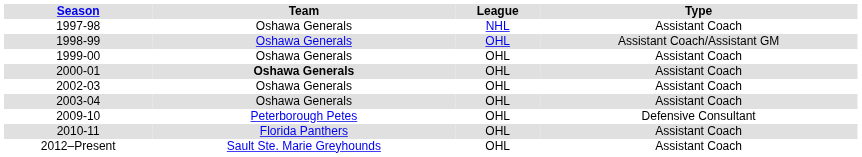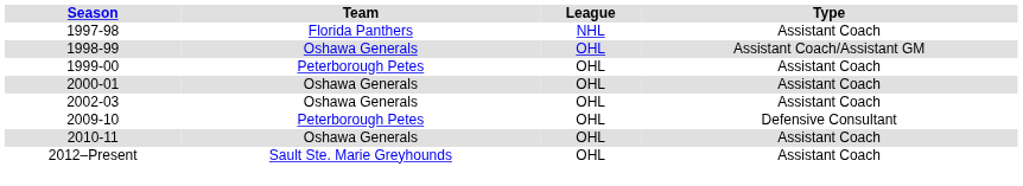1997-98 | Team: Oshawa Generals -> Florida Panthers
1999-00 | Team: Oshawa Generals -> Peterborough Petes
2000-01 | Team: bold -> normal
- row: 2003-04 | Oshawa Generals | OHL | Assistant Coach
2010-11 | Team: Florida Panthers -> Oshawa Generals
